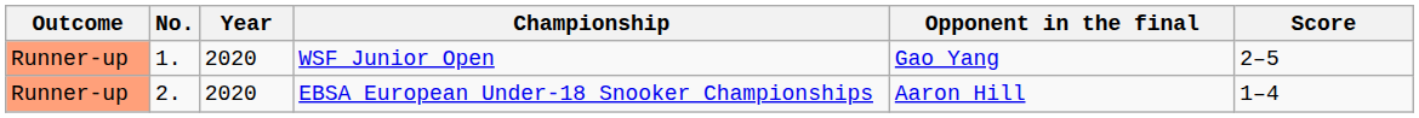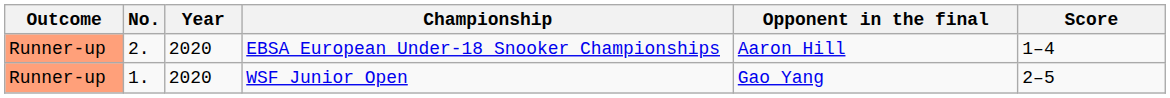rows swapped: WSF Junior Open <-> EBSA European Under-18 Snooker Championships
